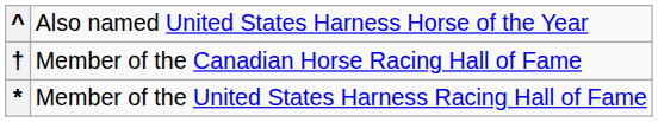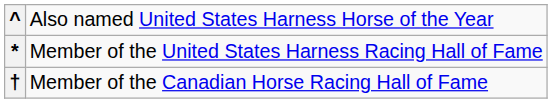rows swapped: † <-> *
